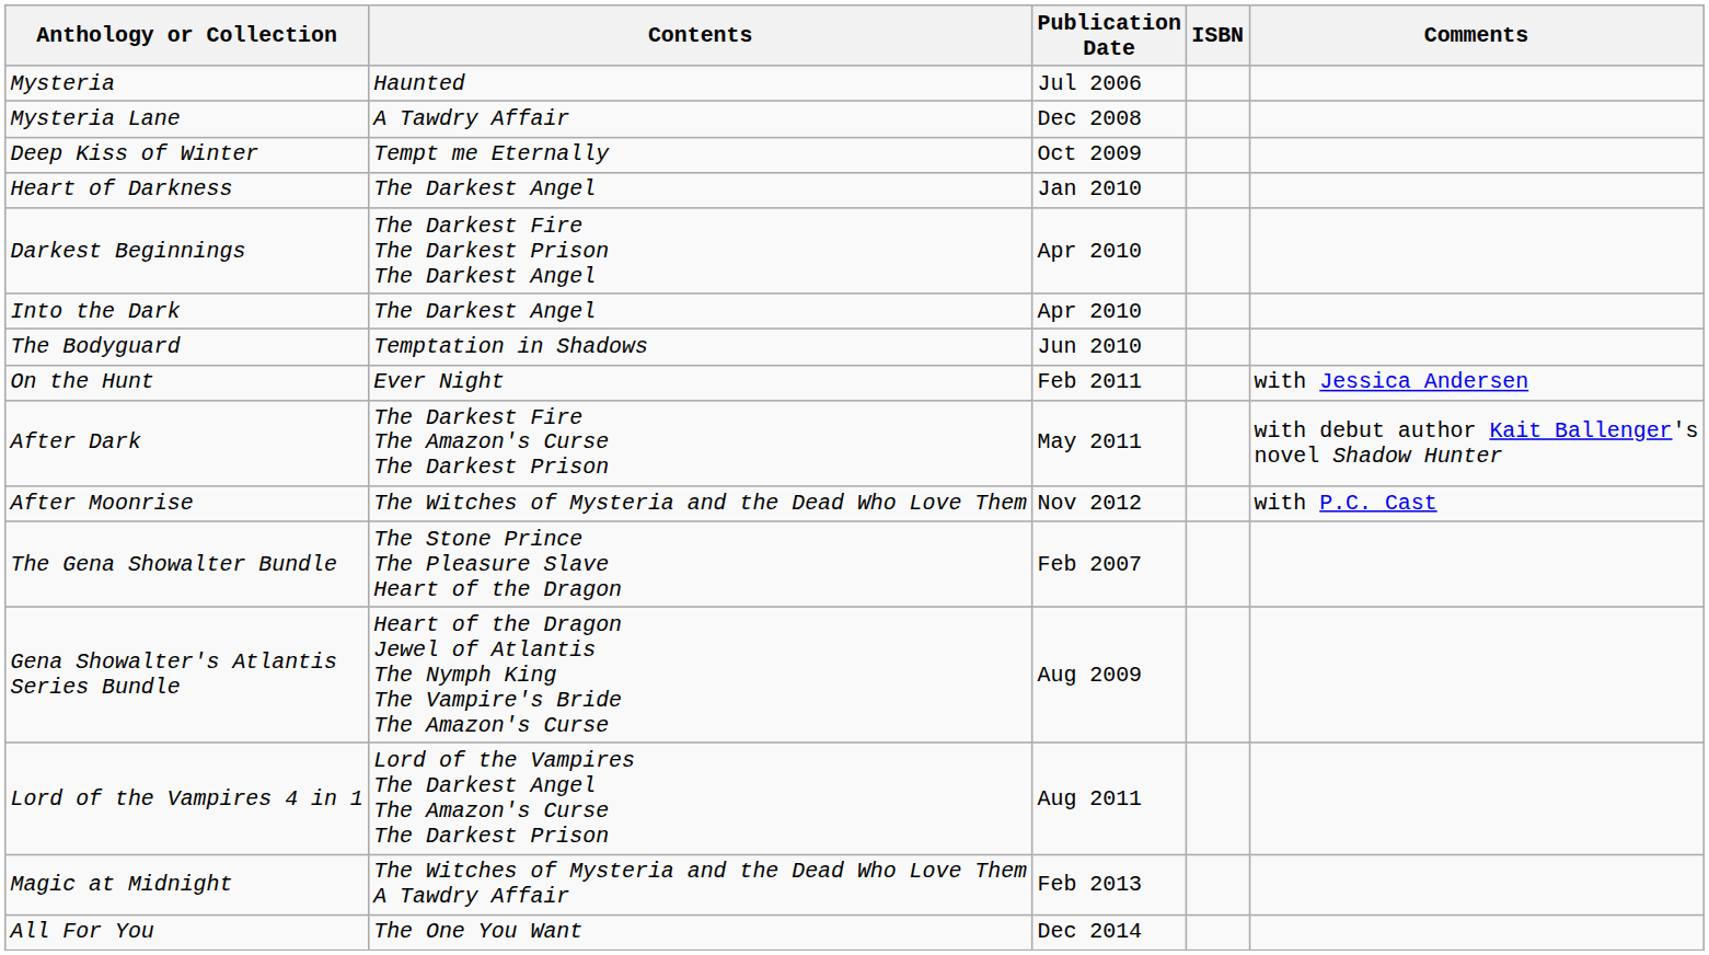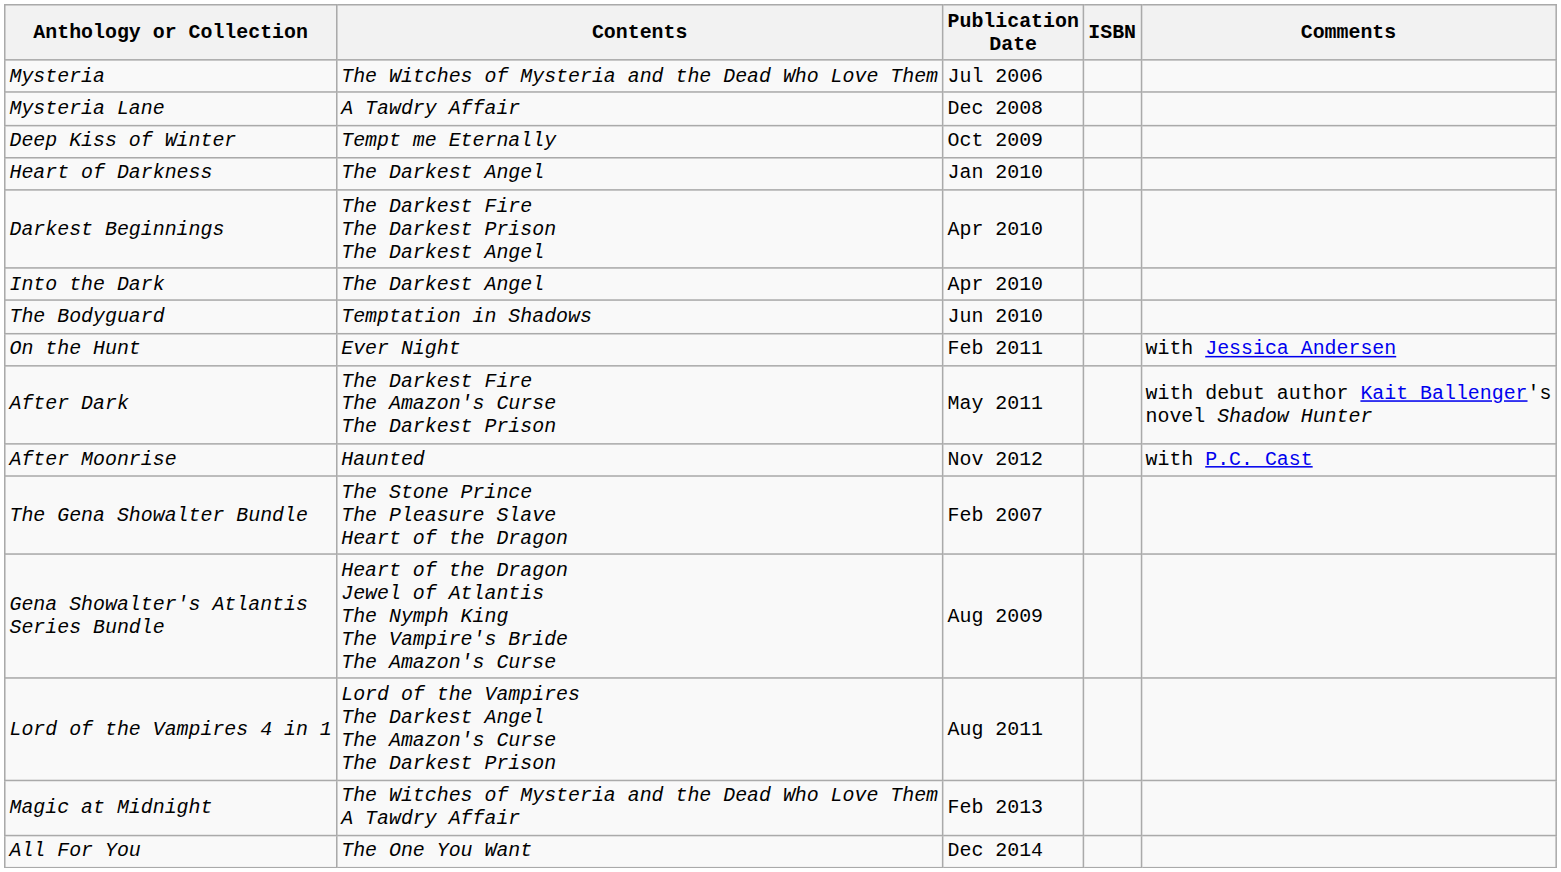Mysteria | Contents: Haunted -> The Witches of Mysteria and the Dead Who Love Them
After Moonrise | Contents: The Witches of Mysteria and the Dead Who Love Them -> Haunted
